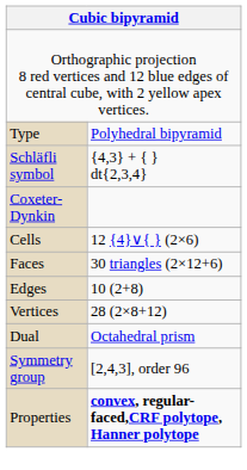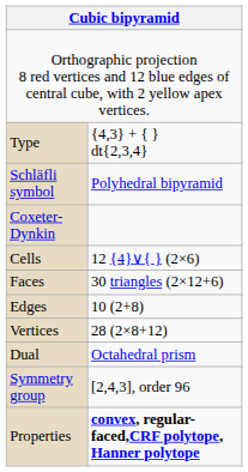Type | column 2: Polyhedral bipyramid -> {4,3} + { } dt{2,3,4}
Schläfli symbol | column 2: {4,3} + { } dt{2,3,4} -> Polyhedral bipyramid
